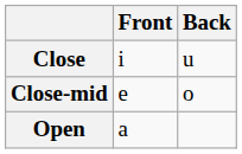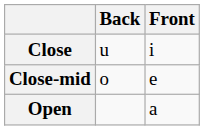columns swapped: Front <-> Back
